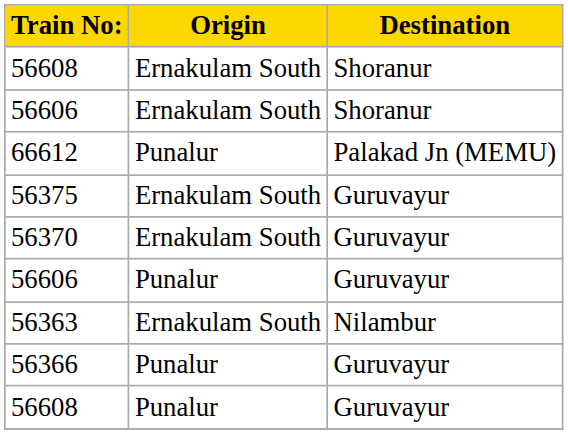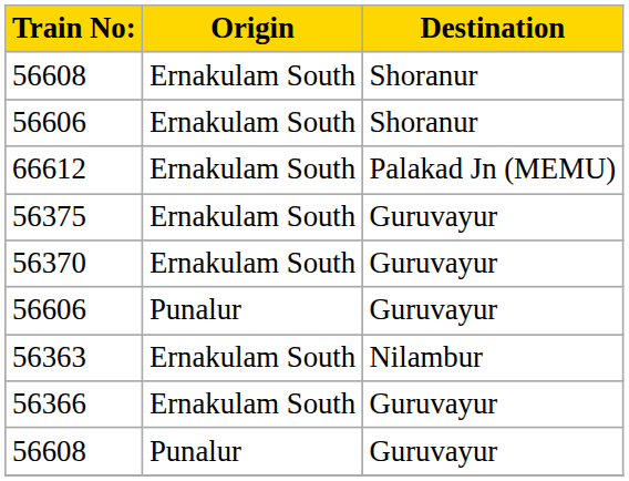66612 | Origin: Punalur -> Ernakulam South
56366 | Origin: Punalur -> Ernakulam South
